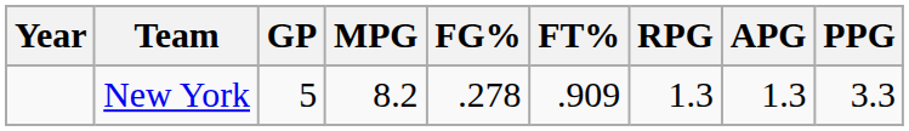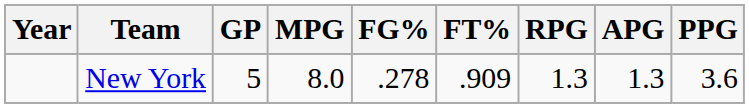New York | MPG: 8.2 -> 8.0
New York | PPG: 3.3 -> 3.6
